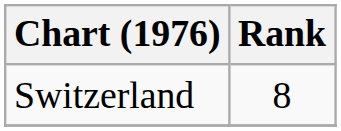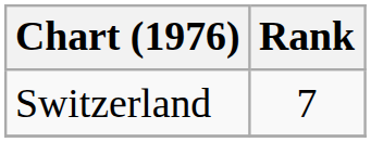Switzerland | Rank: 8 -> 7
